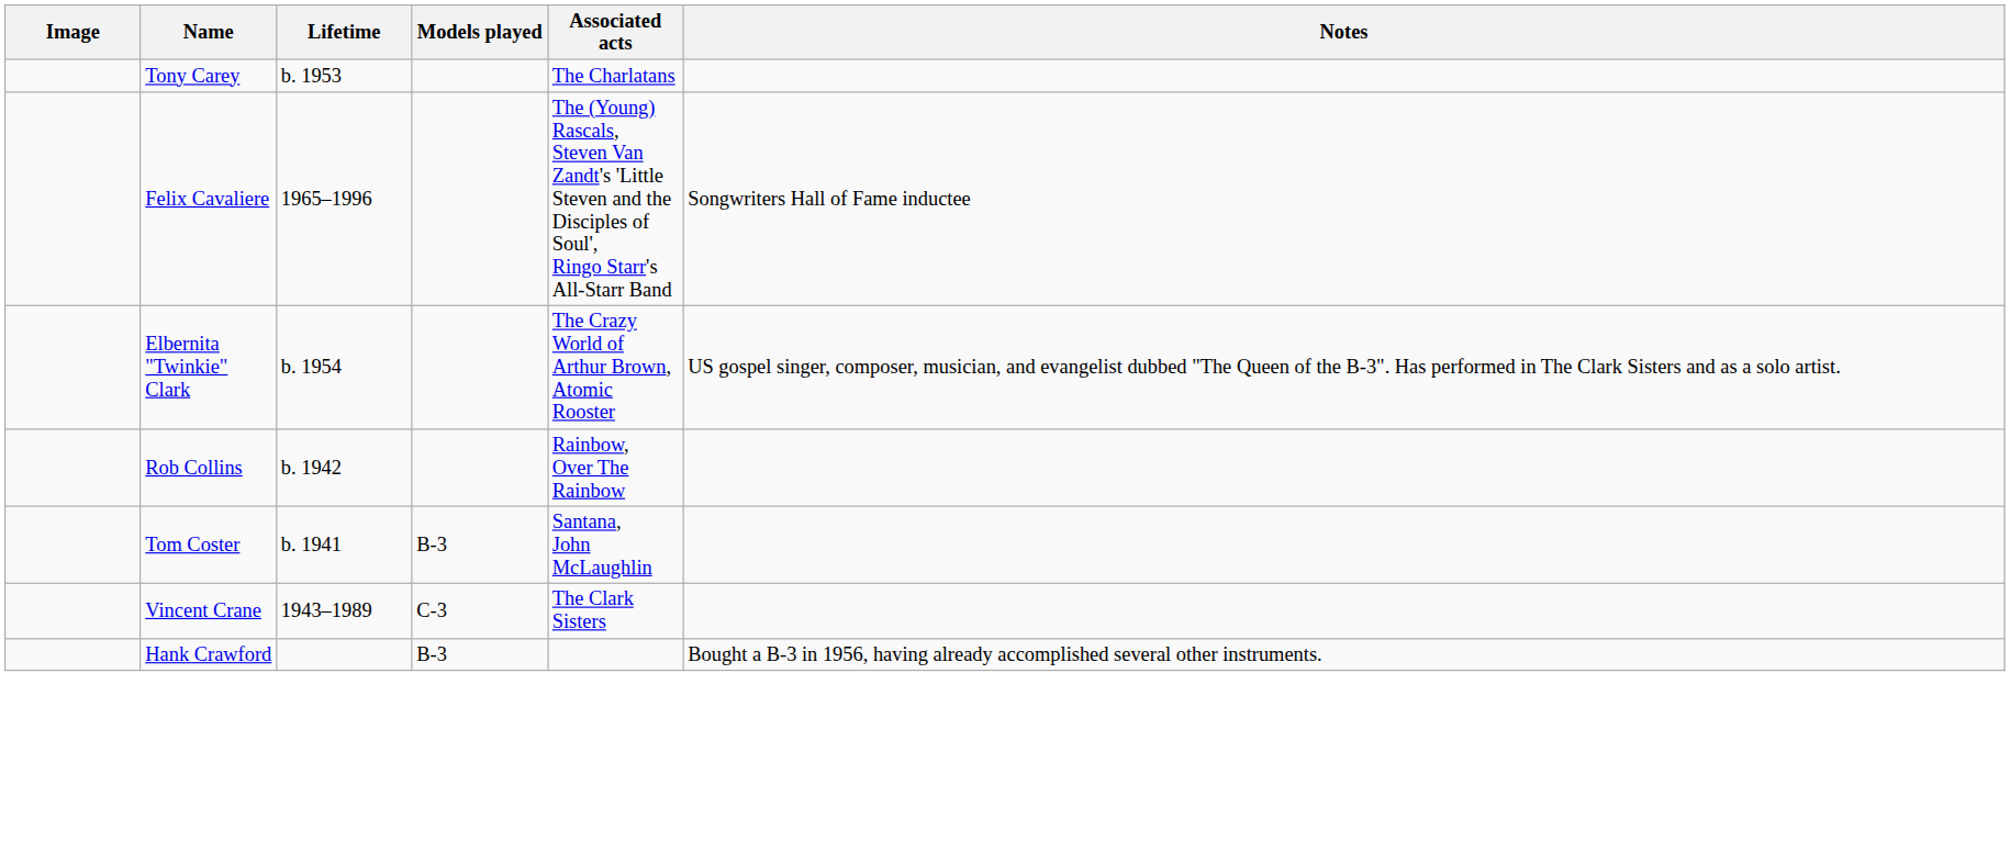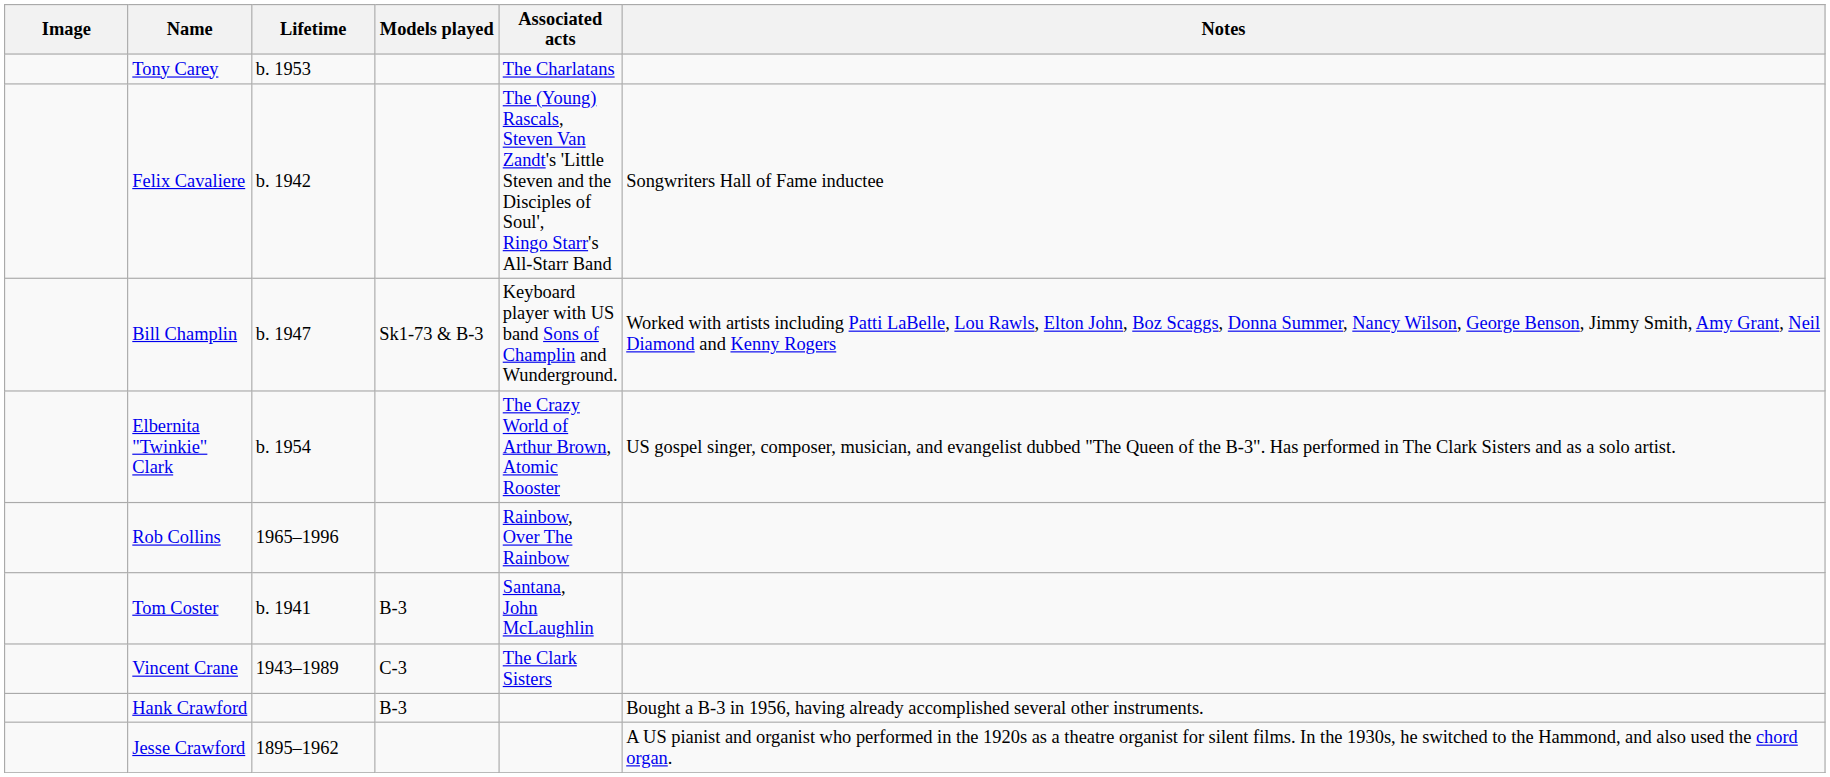Felix Cavaliere | Lifetime: 1965–1996 -> b. 1942
+ row: Bill Champlin | b. 1947 | Sk1-73 & B-3 | Keyboard player with US band Sons of Champlin and Wunderground. | Worked with artists including Patti LaBelle, Lou Rawls, Elton John, Boz Scaggs, Donna Summer, Nancy Wilson, George Benson, Jimmy Smith, Amy Grant, Neil Diamond and Kenny Rogers
Rob Collins | Lifetime: b. 1942 -> 1965–1996
+ row: Jesse Crawford | 1895–1962 | A US pianist and organist who performed in the 1920s as a theatre organist for silent films. In the 1930s, he switched to the Hammond, and also used the chord organ.
